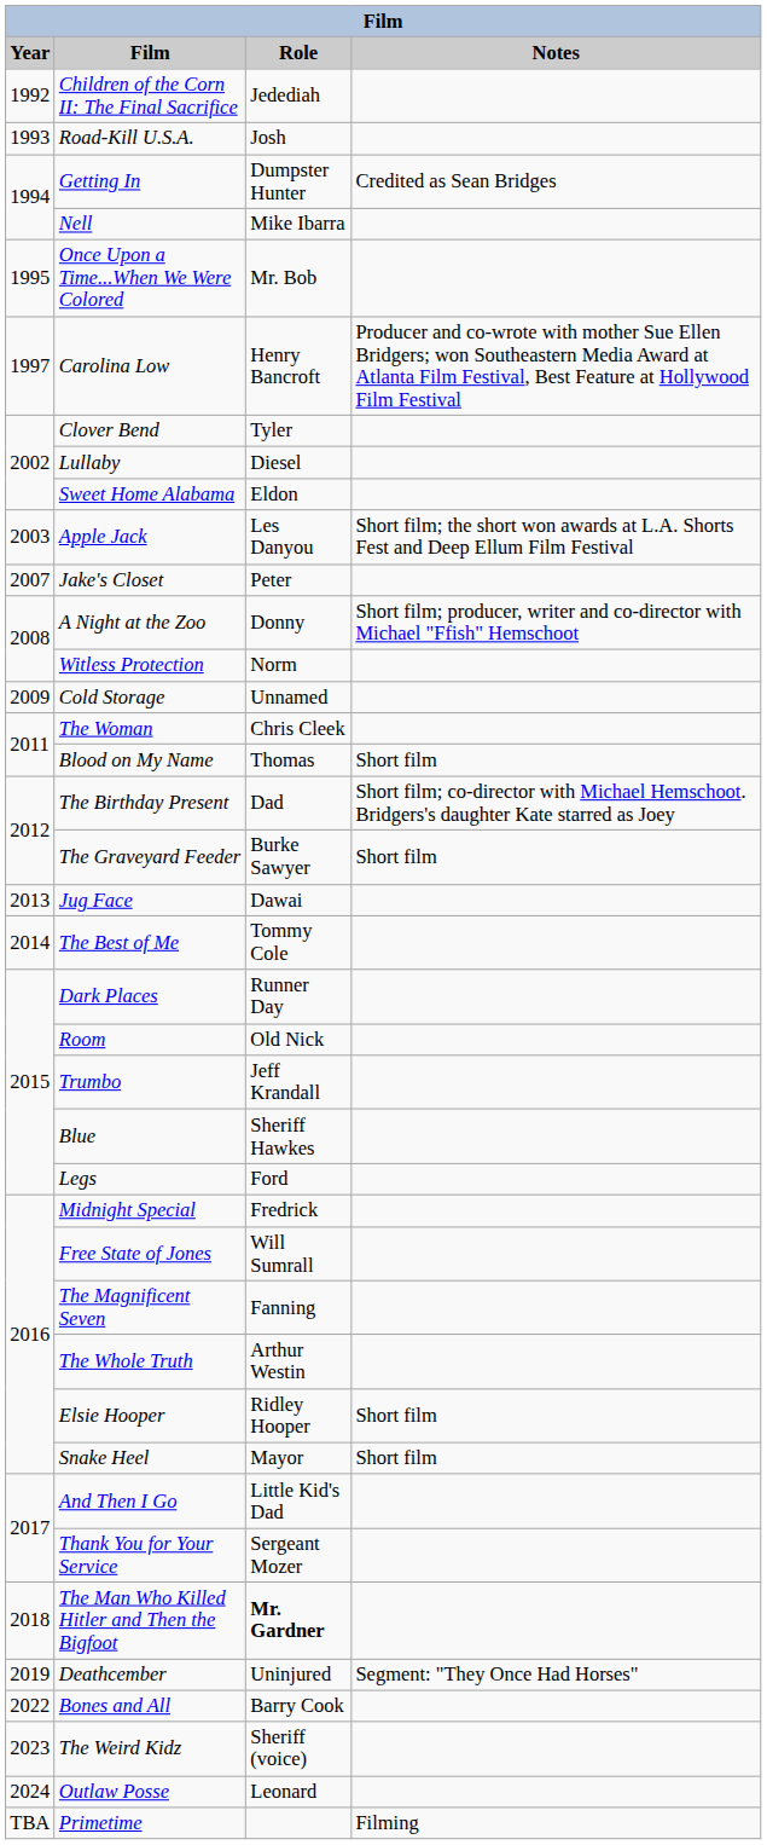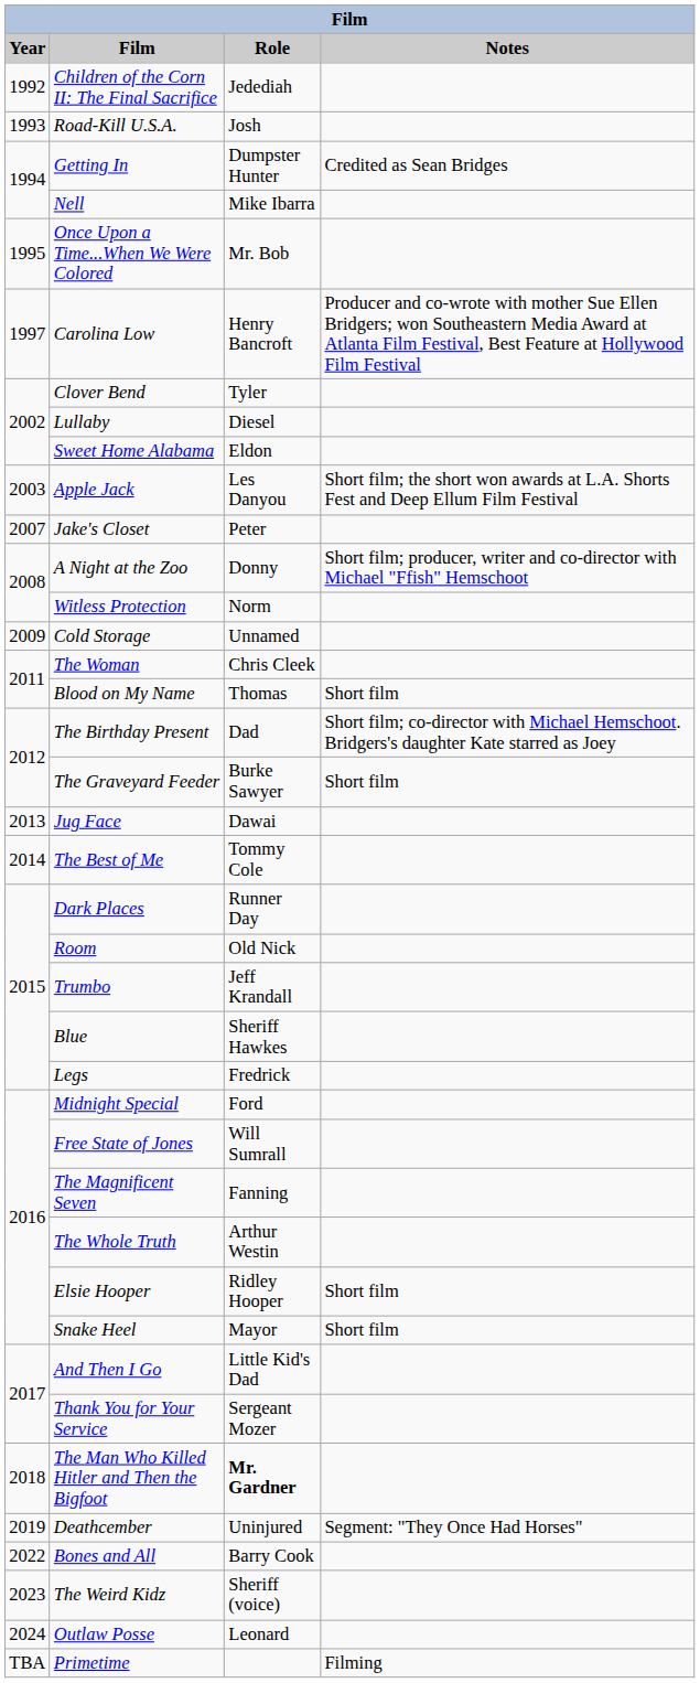Legs | Role: Ford -> Fredrick
Midnight Special | Role: Fredrick -> Ford
